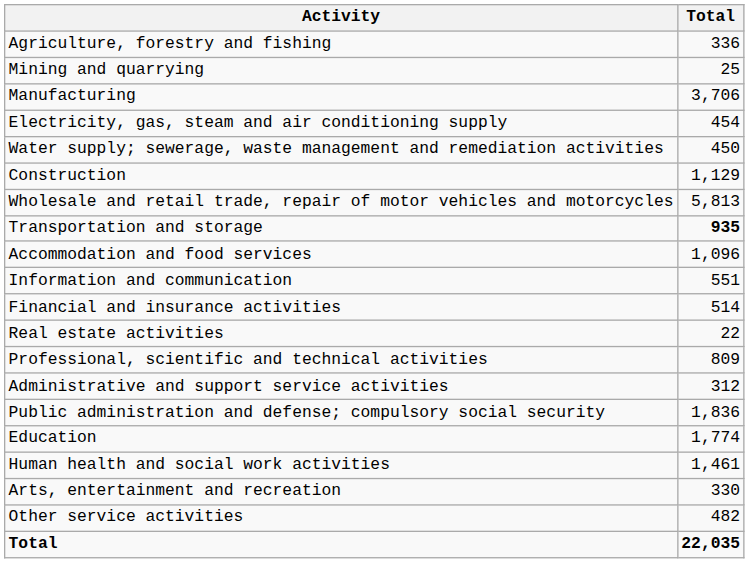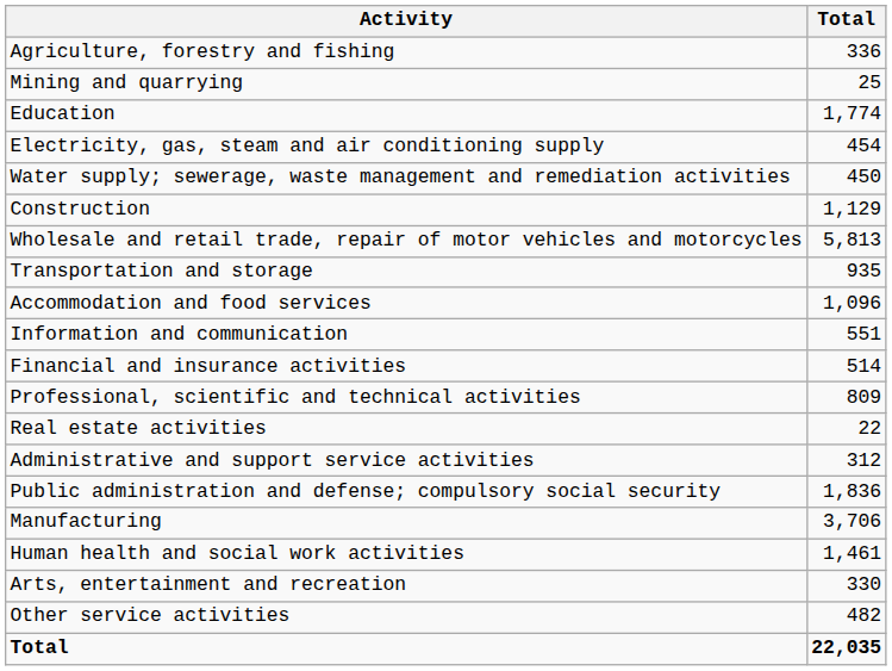rows swapped: Manufacturing <-> Education
Transportation and storage | Total: bold -> normal
rows swapped: Real estate activities <-> Professional, scientific and technical activities
